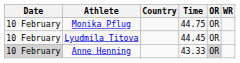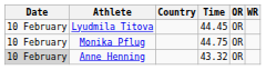rows swapped: Monika Pflug <-> Lyudmila Titova
Anne Henning | Time: 43.33 -> 43.32
Anne Henning | OR: lightgrey background -> no background
